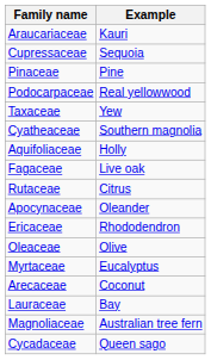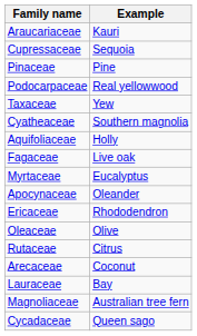rows swapped: Rutaceae <-> Myrtaceae
